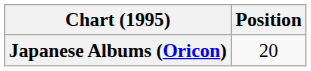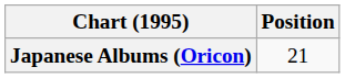Japanese Albums (Oricon) | Position: 20 -> 21
